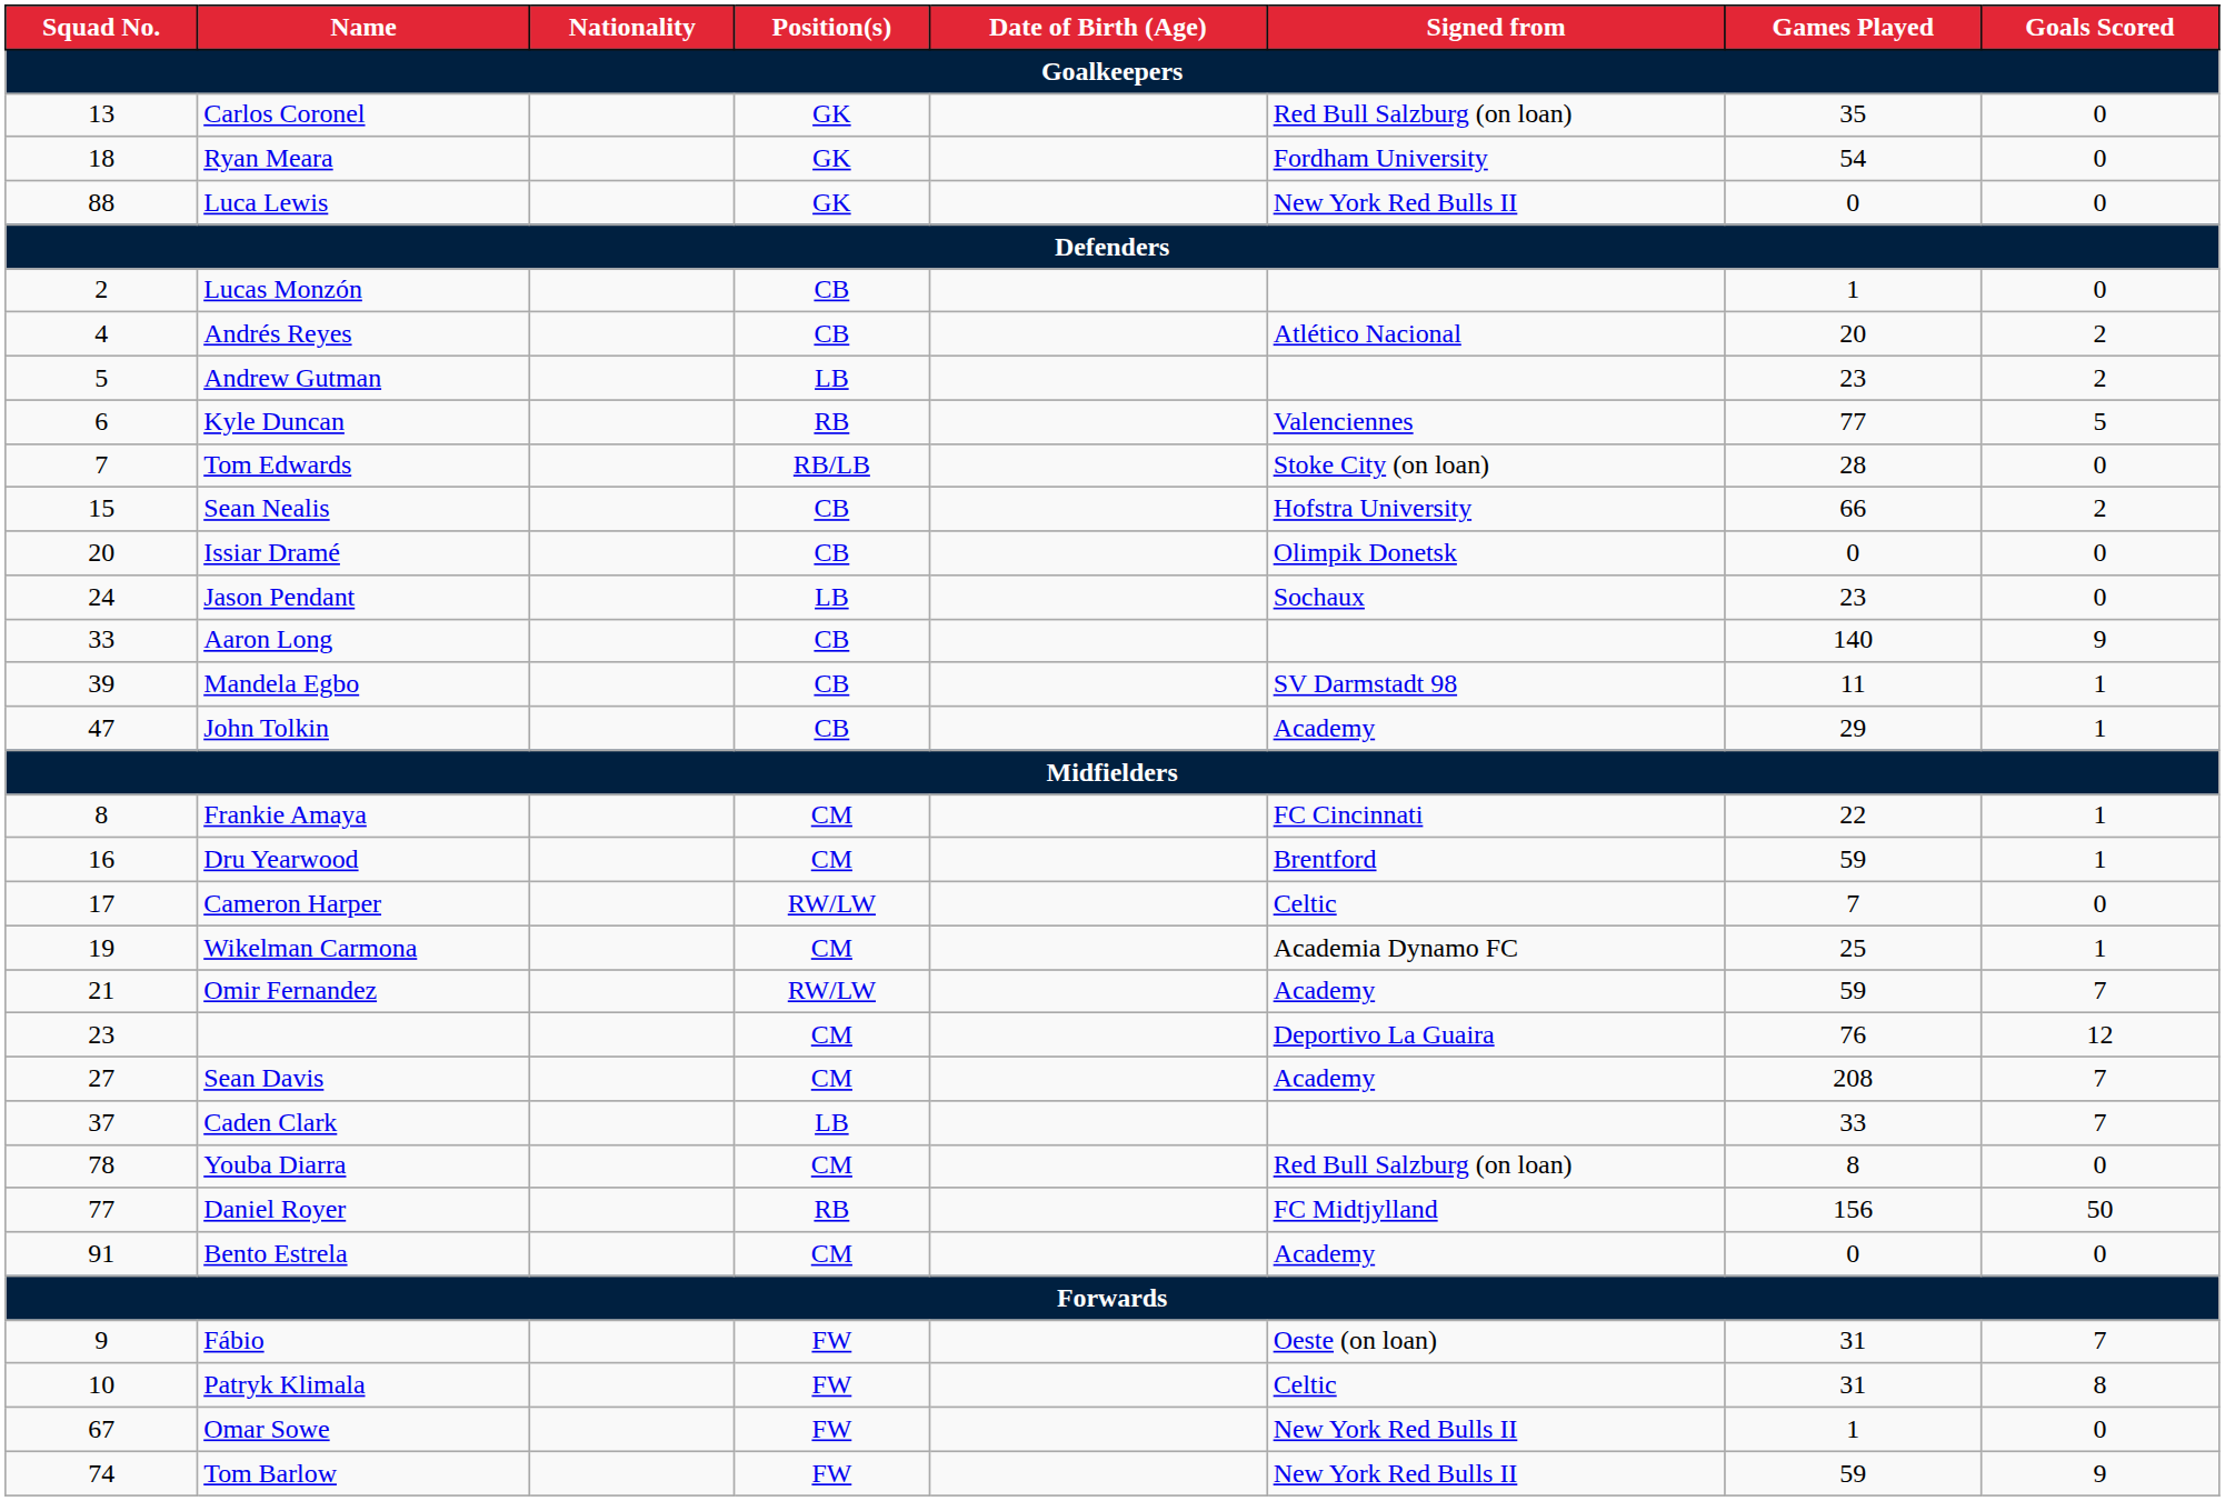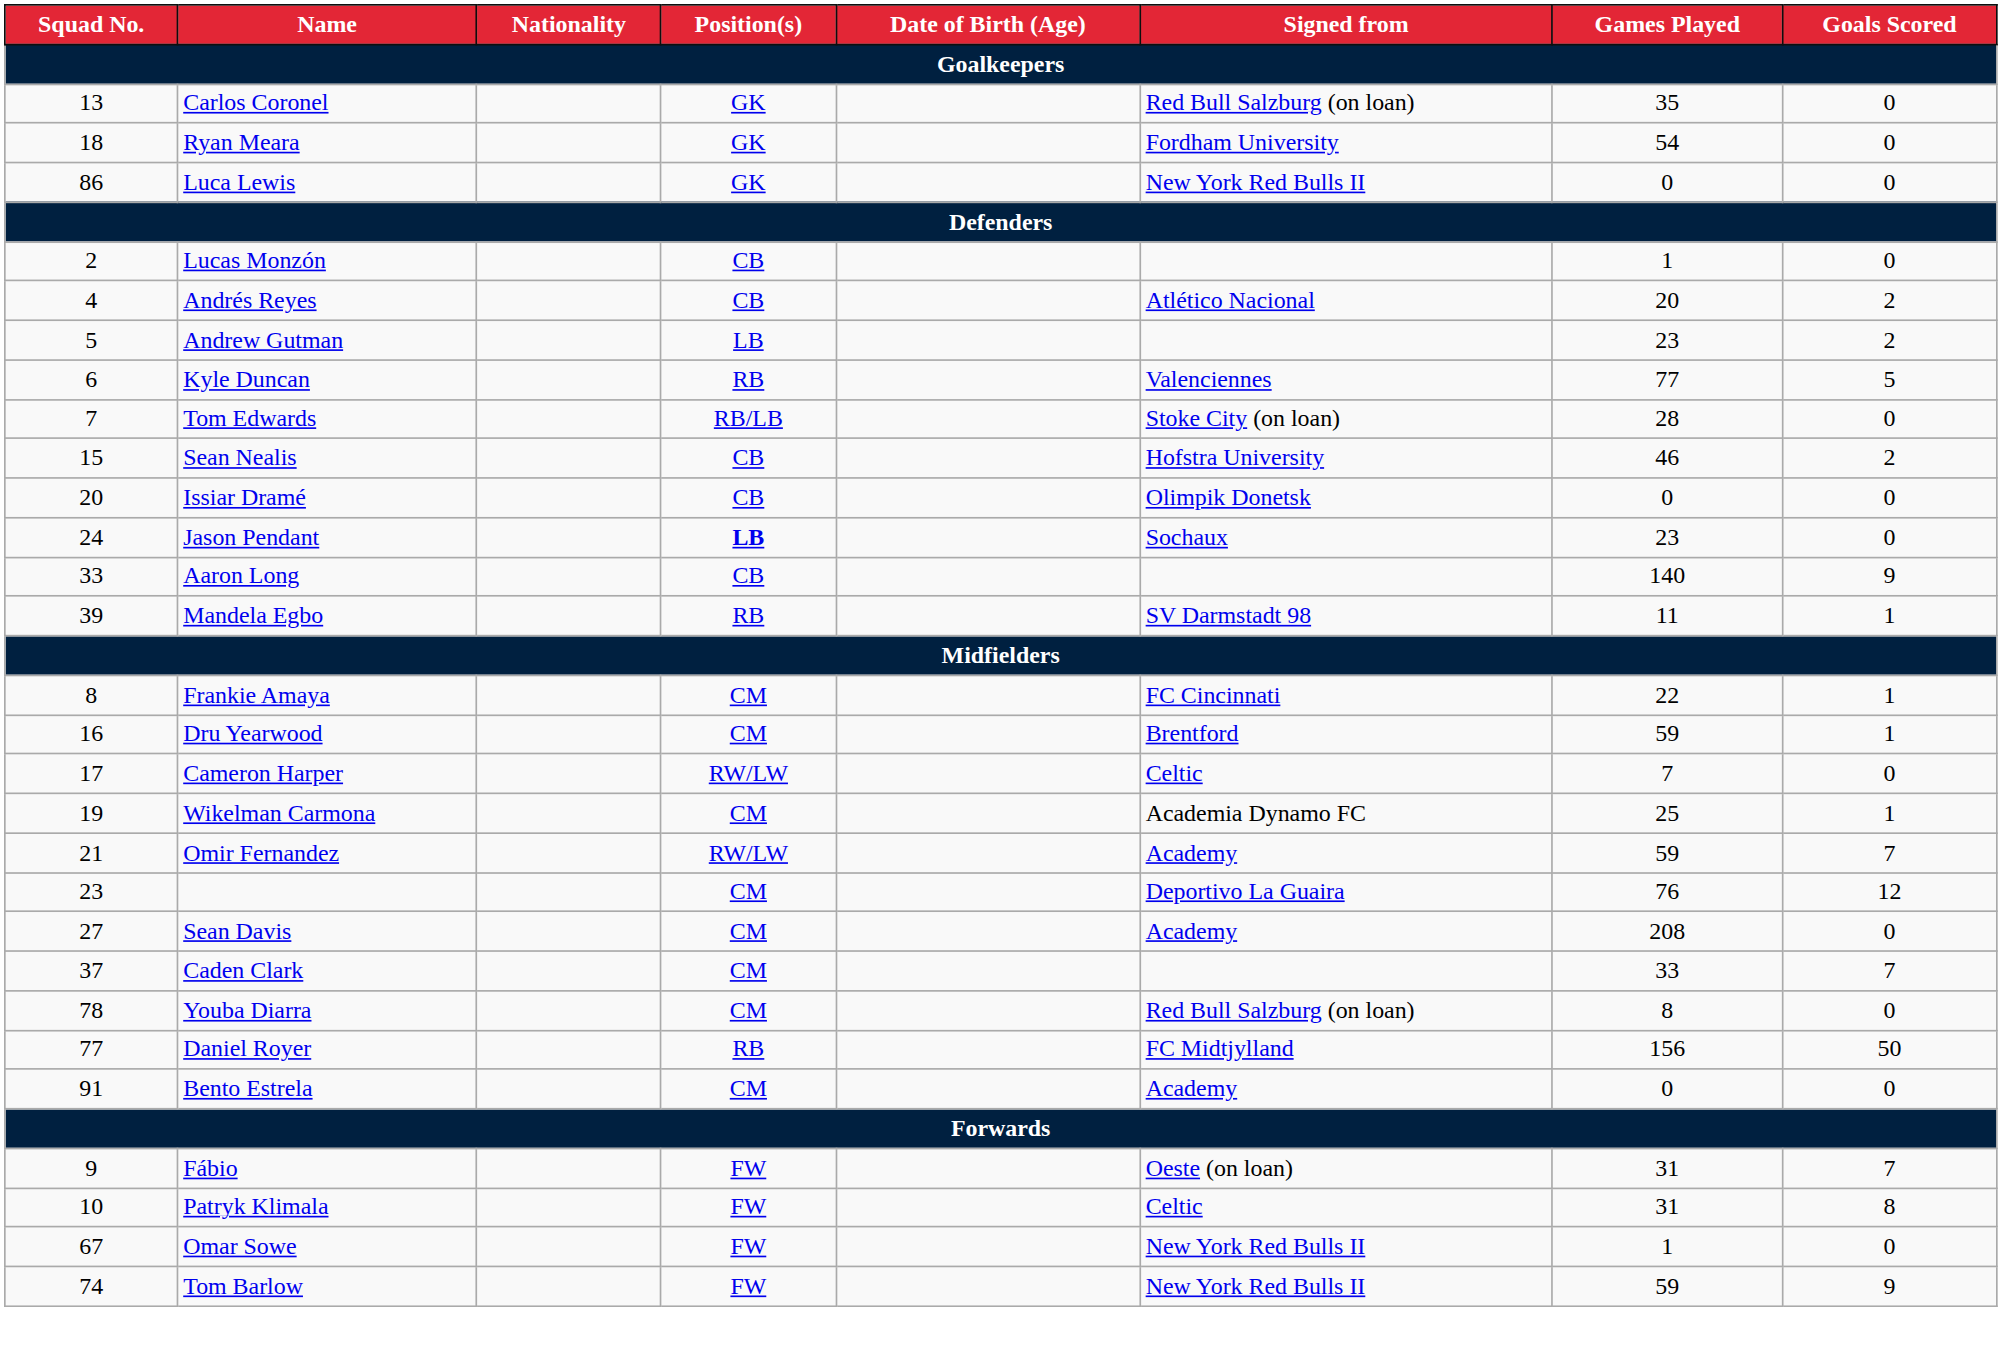Luca Lewis | Squad No.: 88 -> 86
Sean Nealis | Games Played: 66 -> 46
Jason Pendant | Position(s): normal -> bold
Mandela Egbo | Position(s): CB -> RB
- row: 47 | John Tolkin | CB | Academy | 29 | 1
Sean Davis | Goals Scored: 7 -> 0
Caden Clark | Position(s): LB -> CM
